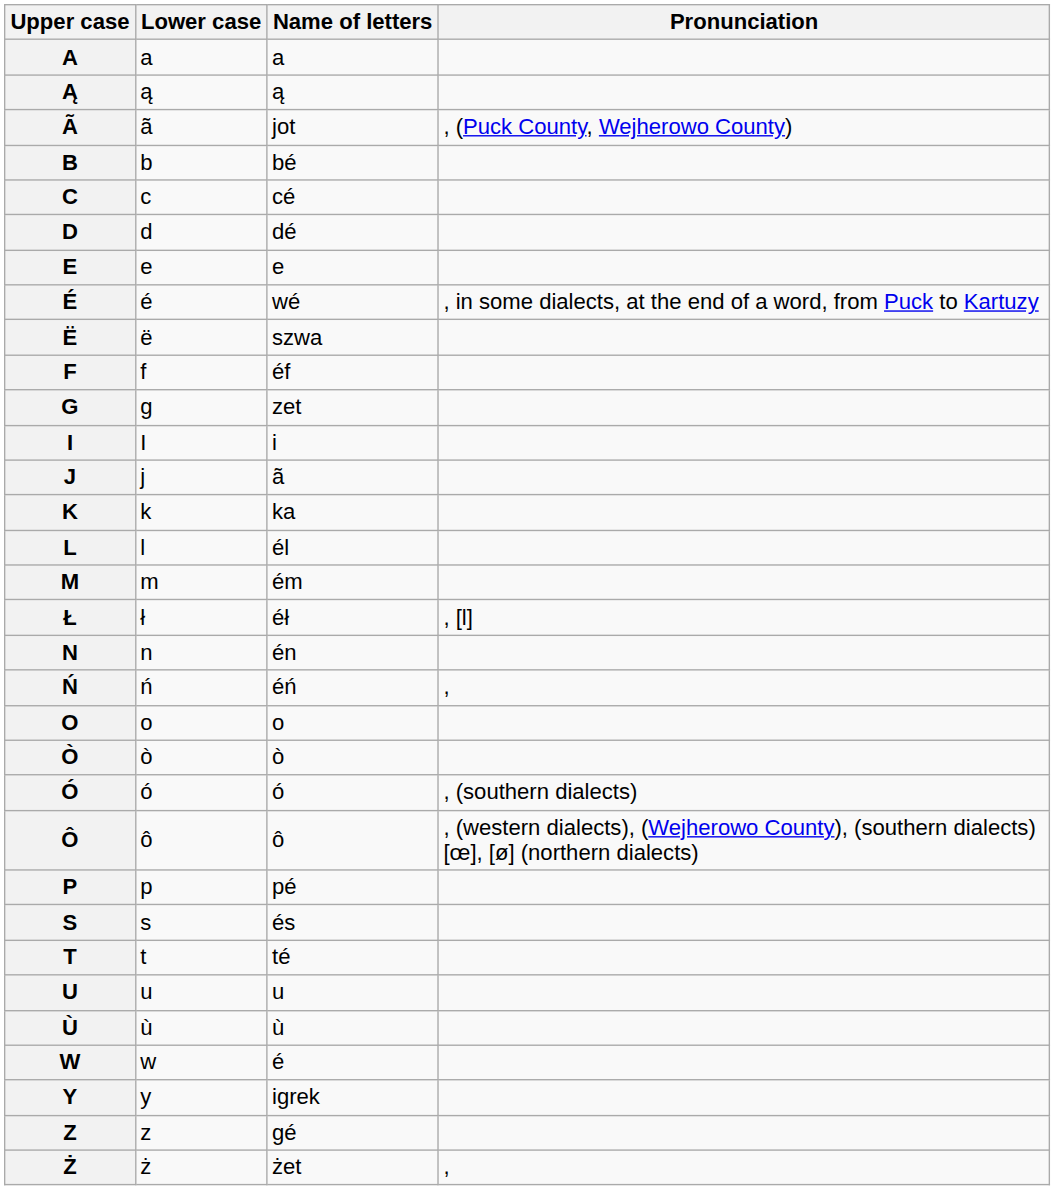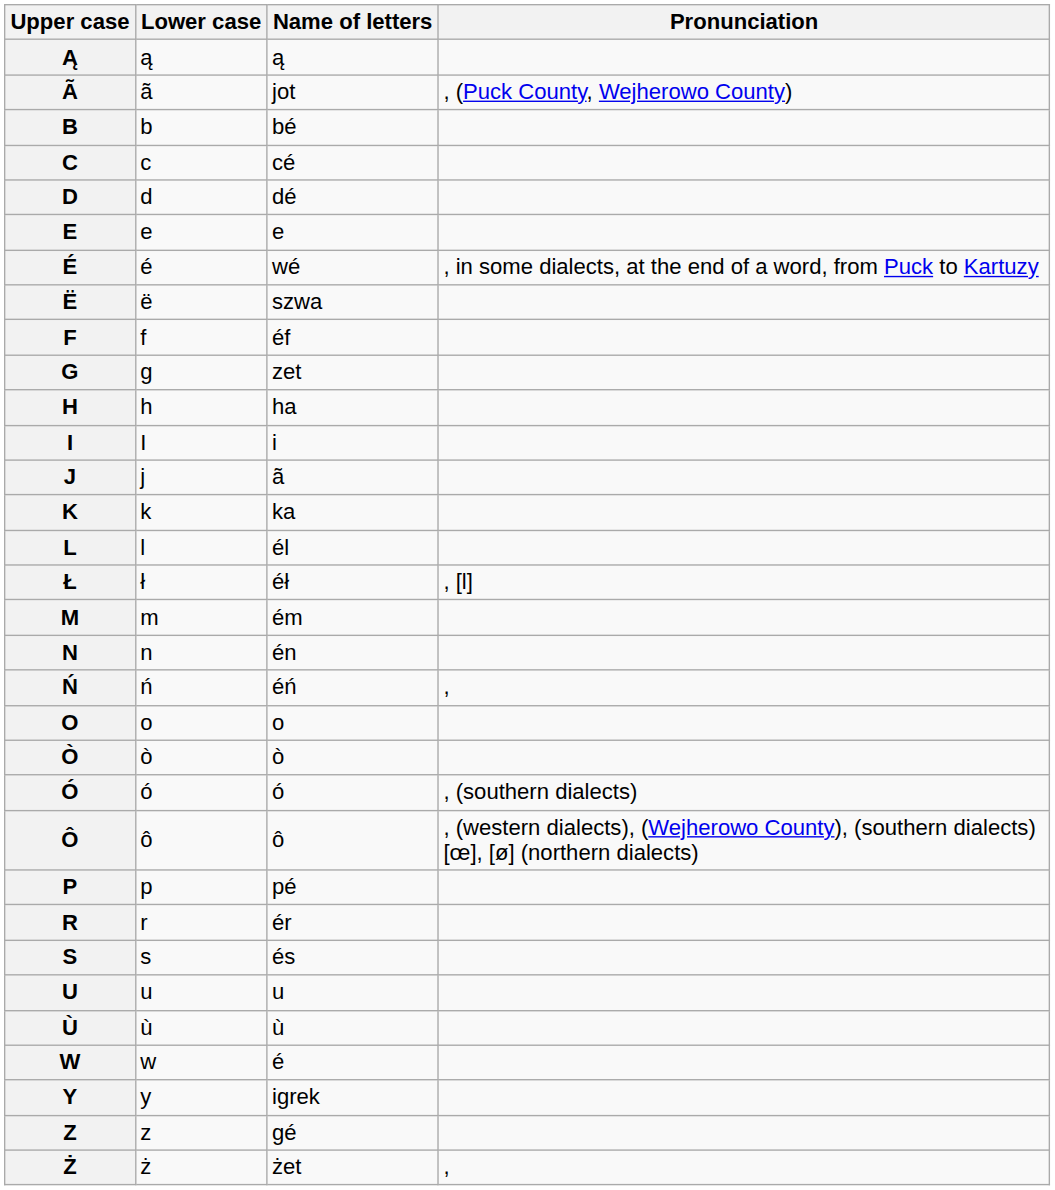- row: A | a | a
+ row: H | h | ha
rows swapped: Ł <-> M
+ row: R | r | ér
- row: T | t | té
